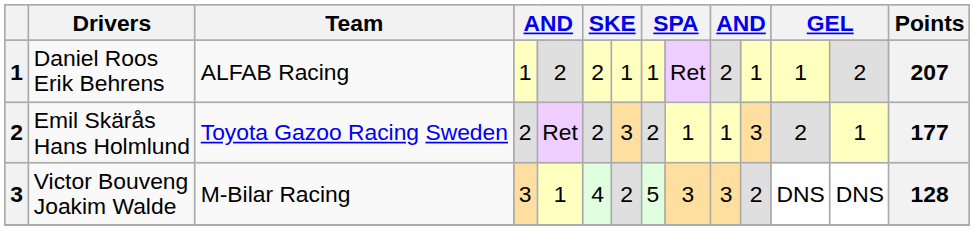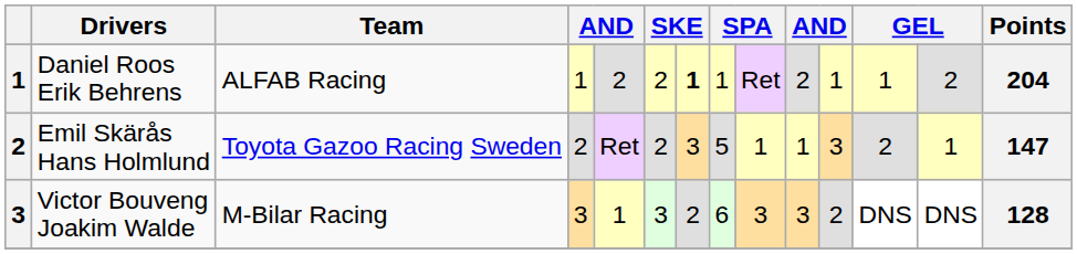Daniel Roos Erik Behrens | column 7: normal -> bold
Daniel Roos Erik Behrens | Points: 207 -> 204
Emil Skärås Hans Holmlund | column 8: 2 -> 5
Emil Skärås Hans Holmlund | Points: 177 -> 147
Victor Bouveng Joakim Walde | column 6: 4 -> 3
Victor Bouveng Joakim Walde | column 8: 5 -> 6
